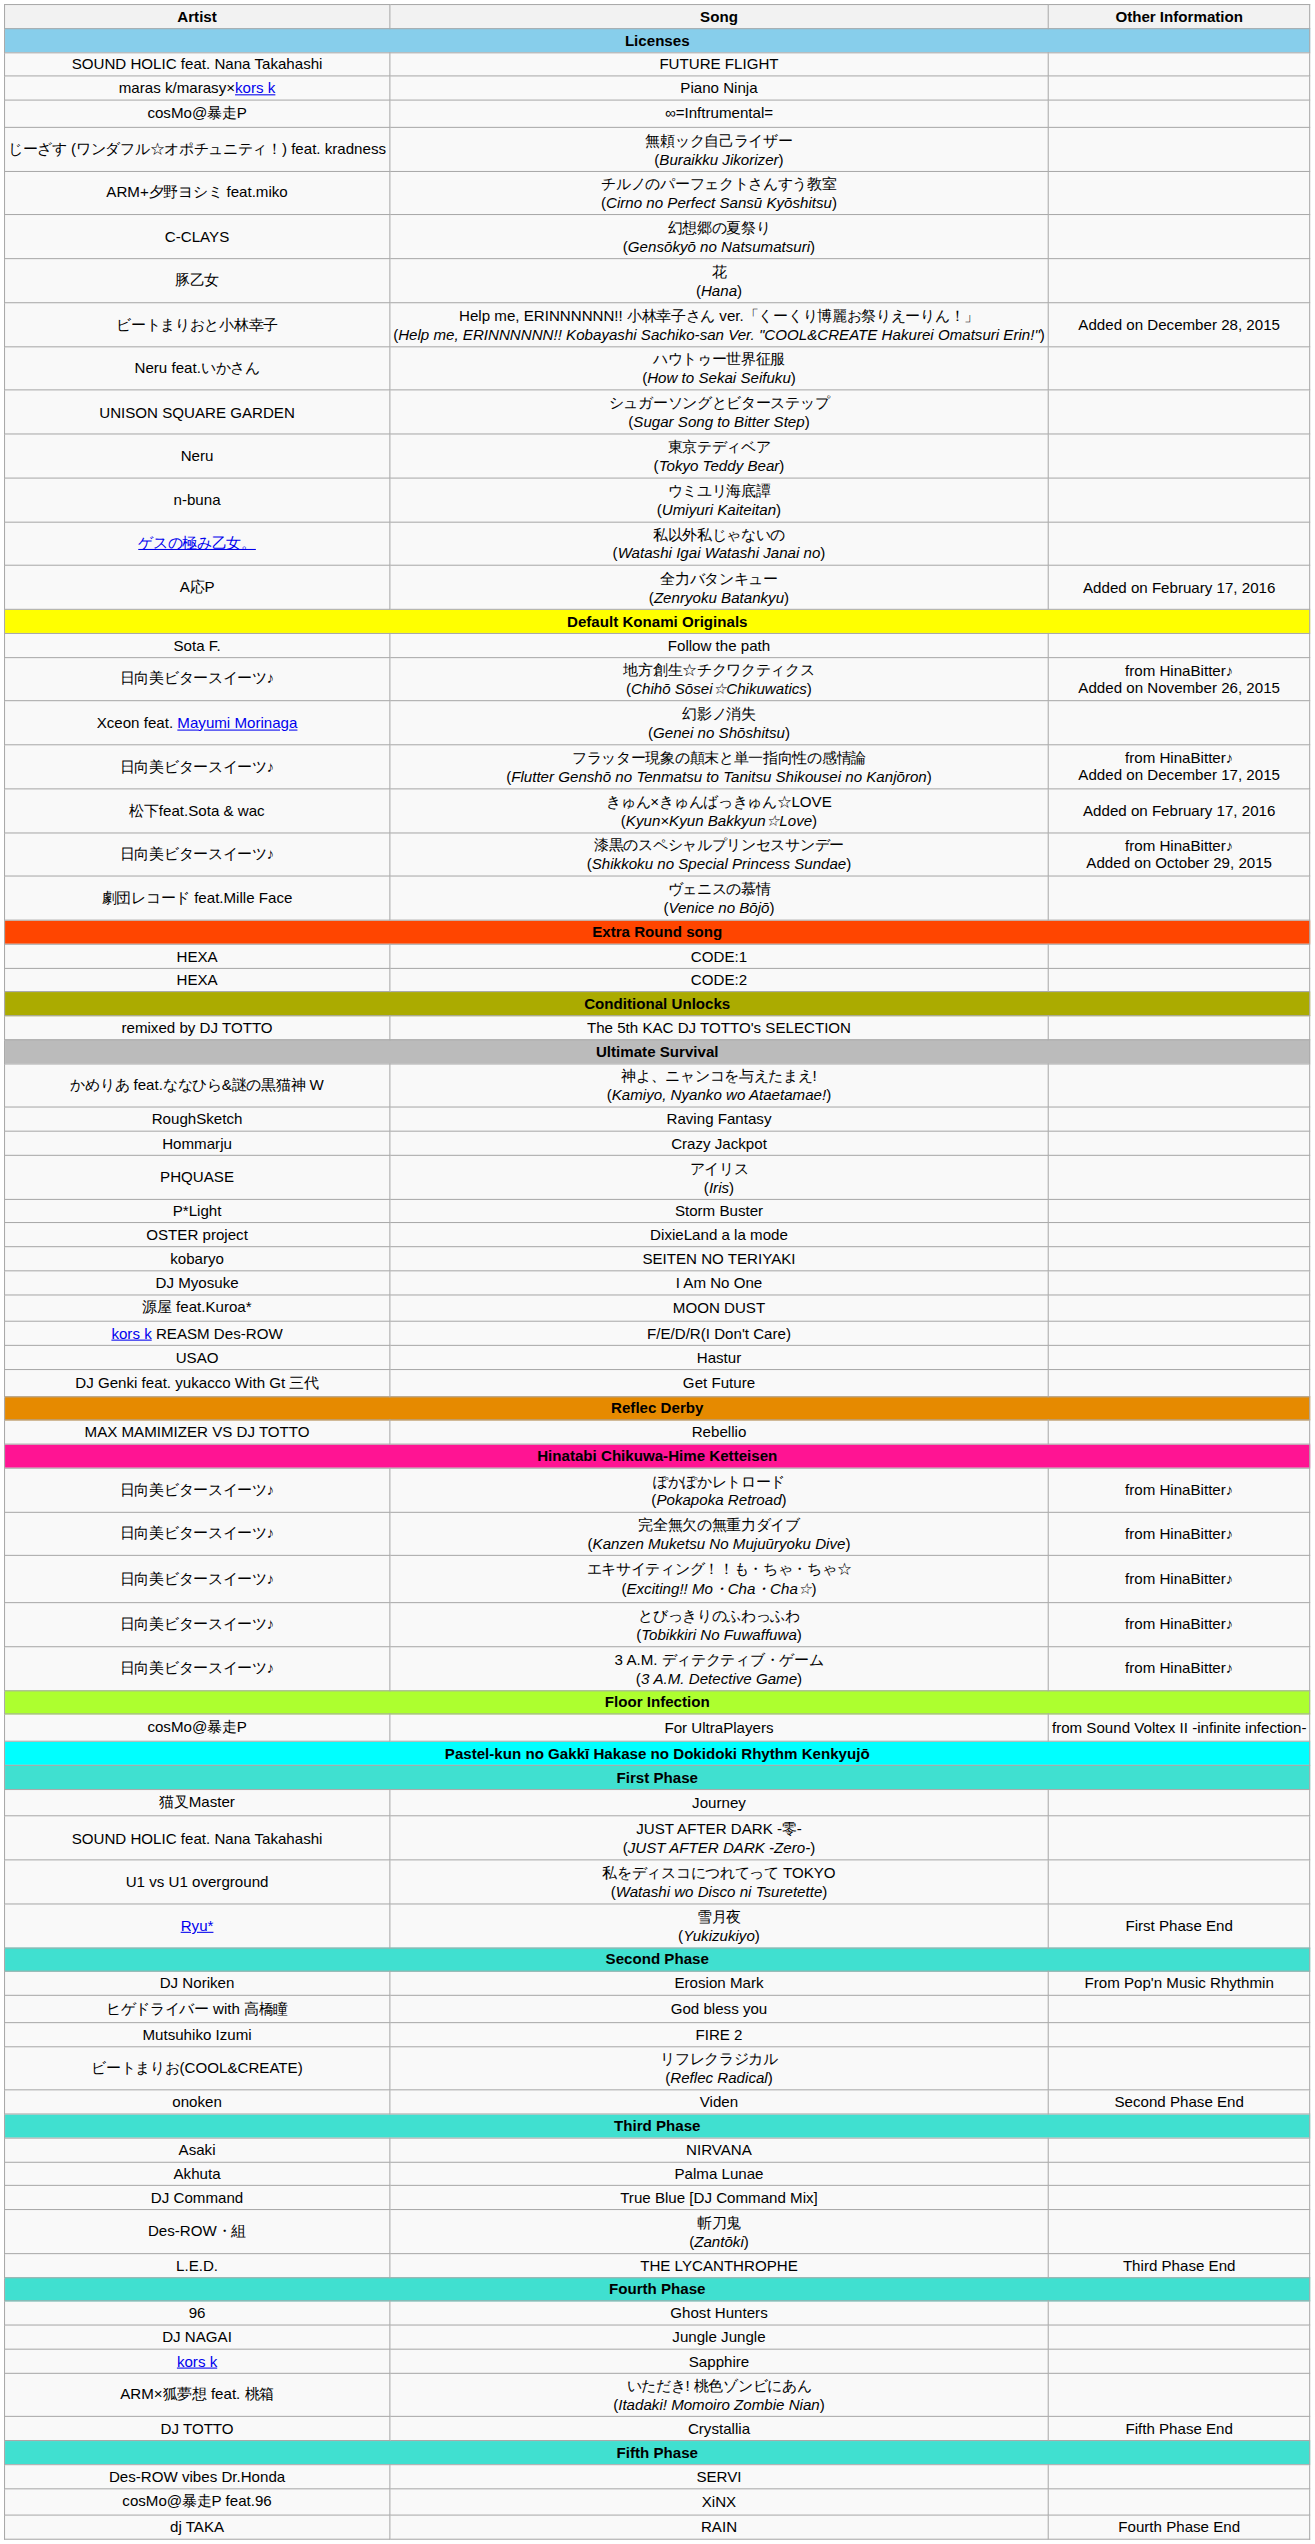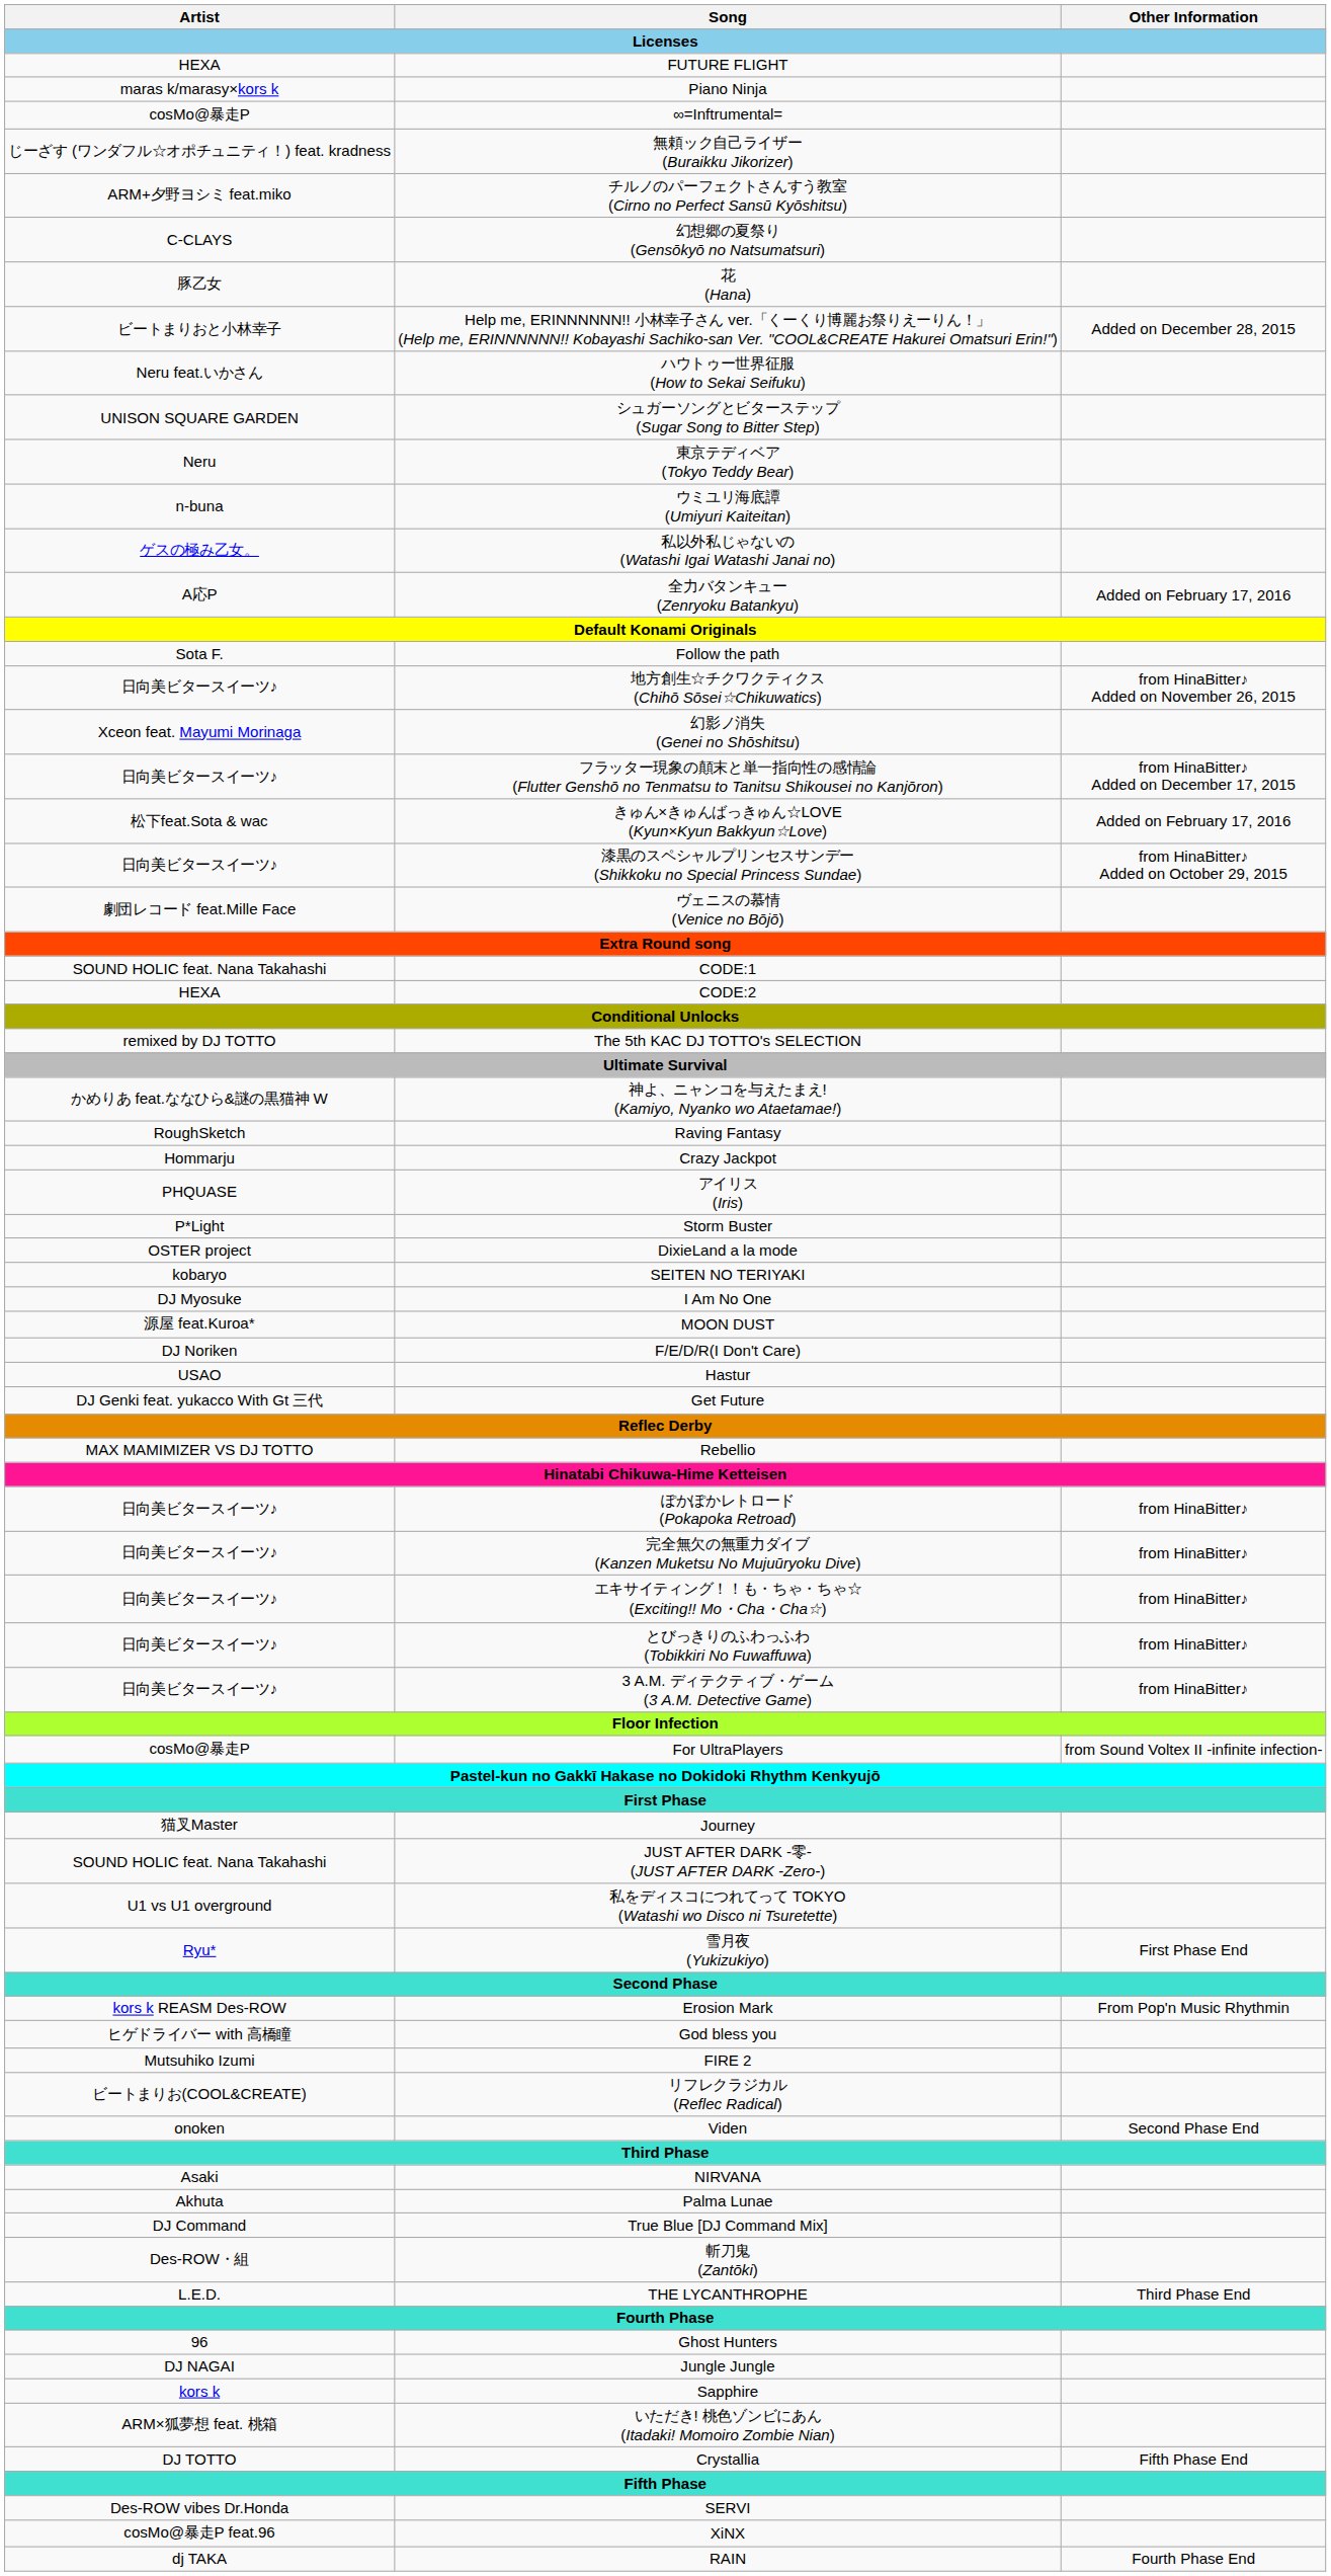FUTURE FLIGHT | Artist: SOUND HOLIC feat. Nana Takahashi -> HEXA
CODE:1 | Artist: HEXA -> SOUND HOLIC feat. Nana Takahashi
F/E/D/R(I Don't Care) | Artist: kors k REASM Des-ROW -> DJ Noriken
Erosion Mark | Artist: DJ Noriken -> kors k REASM Des-ROW
